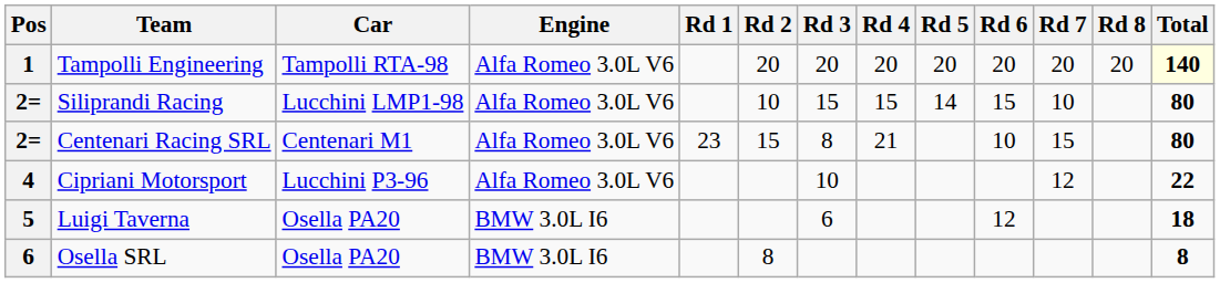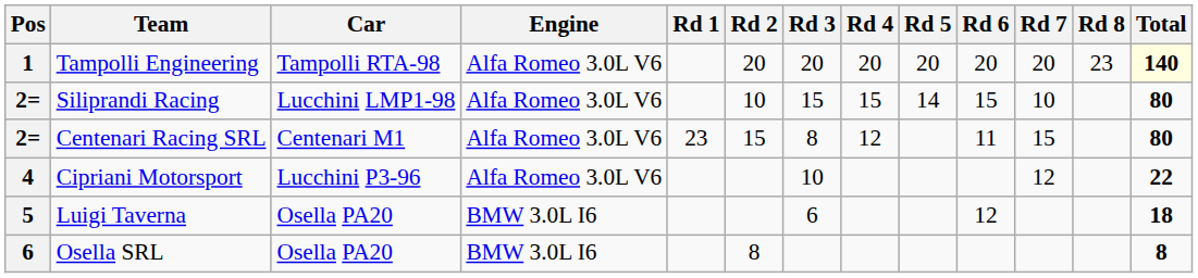Tampolli Engineering | Rd 8: 20 -> 23
Centenari Racing SRL | Rd 4: 21 -> 12
Centenari Racing SRL | Rd 6: 10 -> 11
